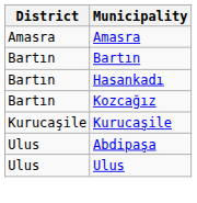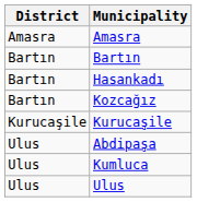+ row: Ulus | Kumluca
